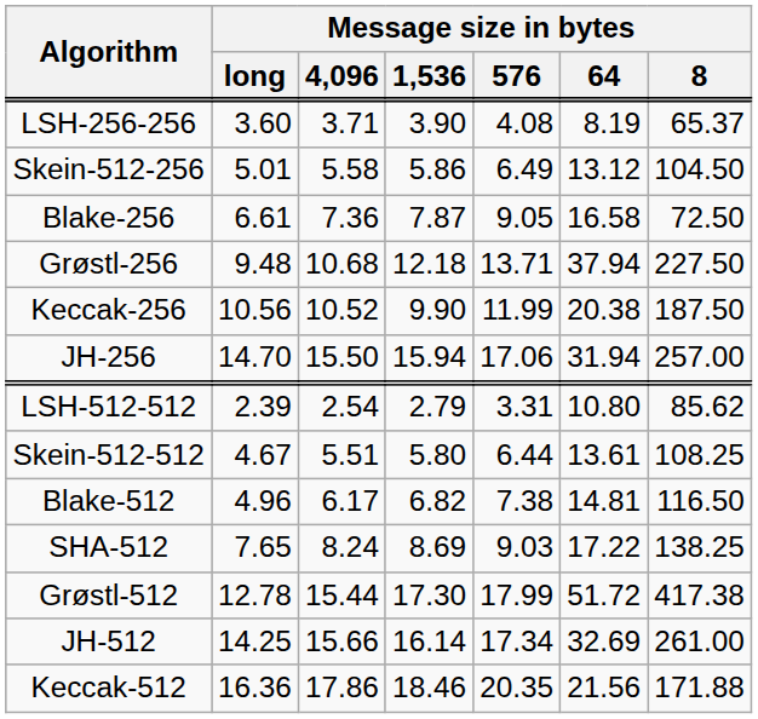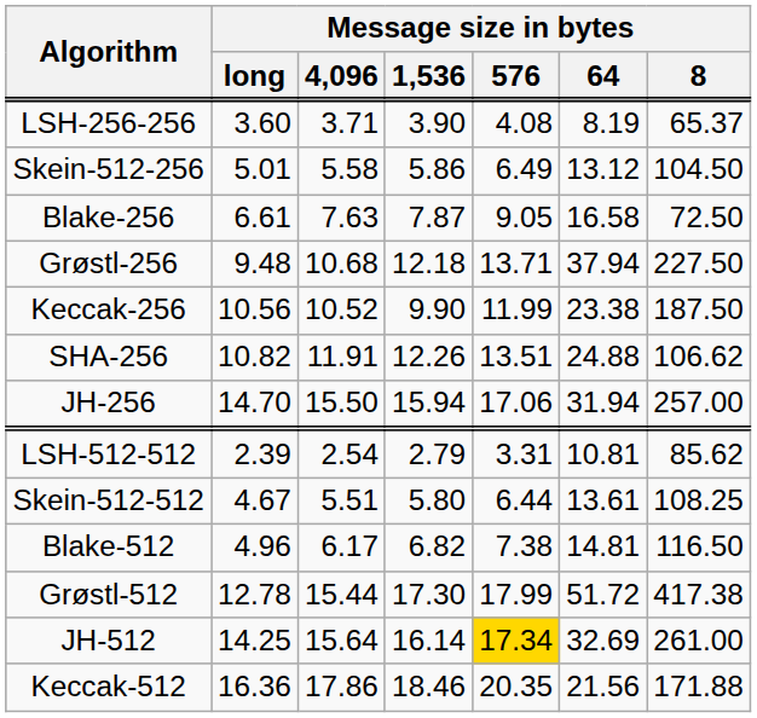Blake-256 | Message size in bytes / 4,096: 7.36 -> 7.63
Keccak-256 | Message size in bytes / 64: 20.38 -> 23.38
+ row: SHA-256 | 10.82 | 11.91 | 12.26 | 13.51 | 24.88 | 106.62
LSH-512-512 | Message size in bytes / 64: 10.80 -> 10.81
- row: SHA-512 | 7.65 | 8.24 | 8.69 | 9.03 | 17.22 | 138.25
JH-512 | Message size in bytes / 4,096: 15.66 -> 15.64
JH-512 | Message size in bytes / 576: no background -> gold background
